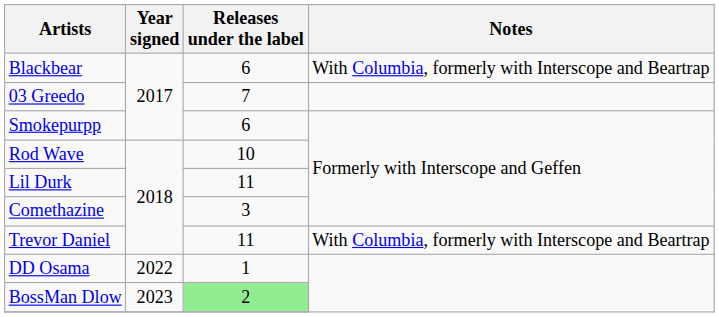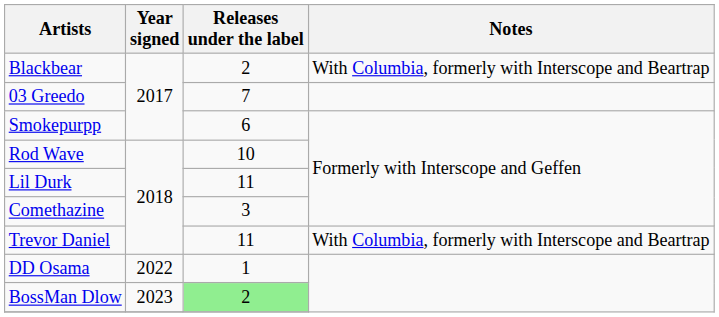Blackbear | Releases under the label: 6 -> 2
